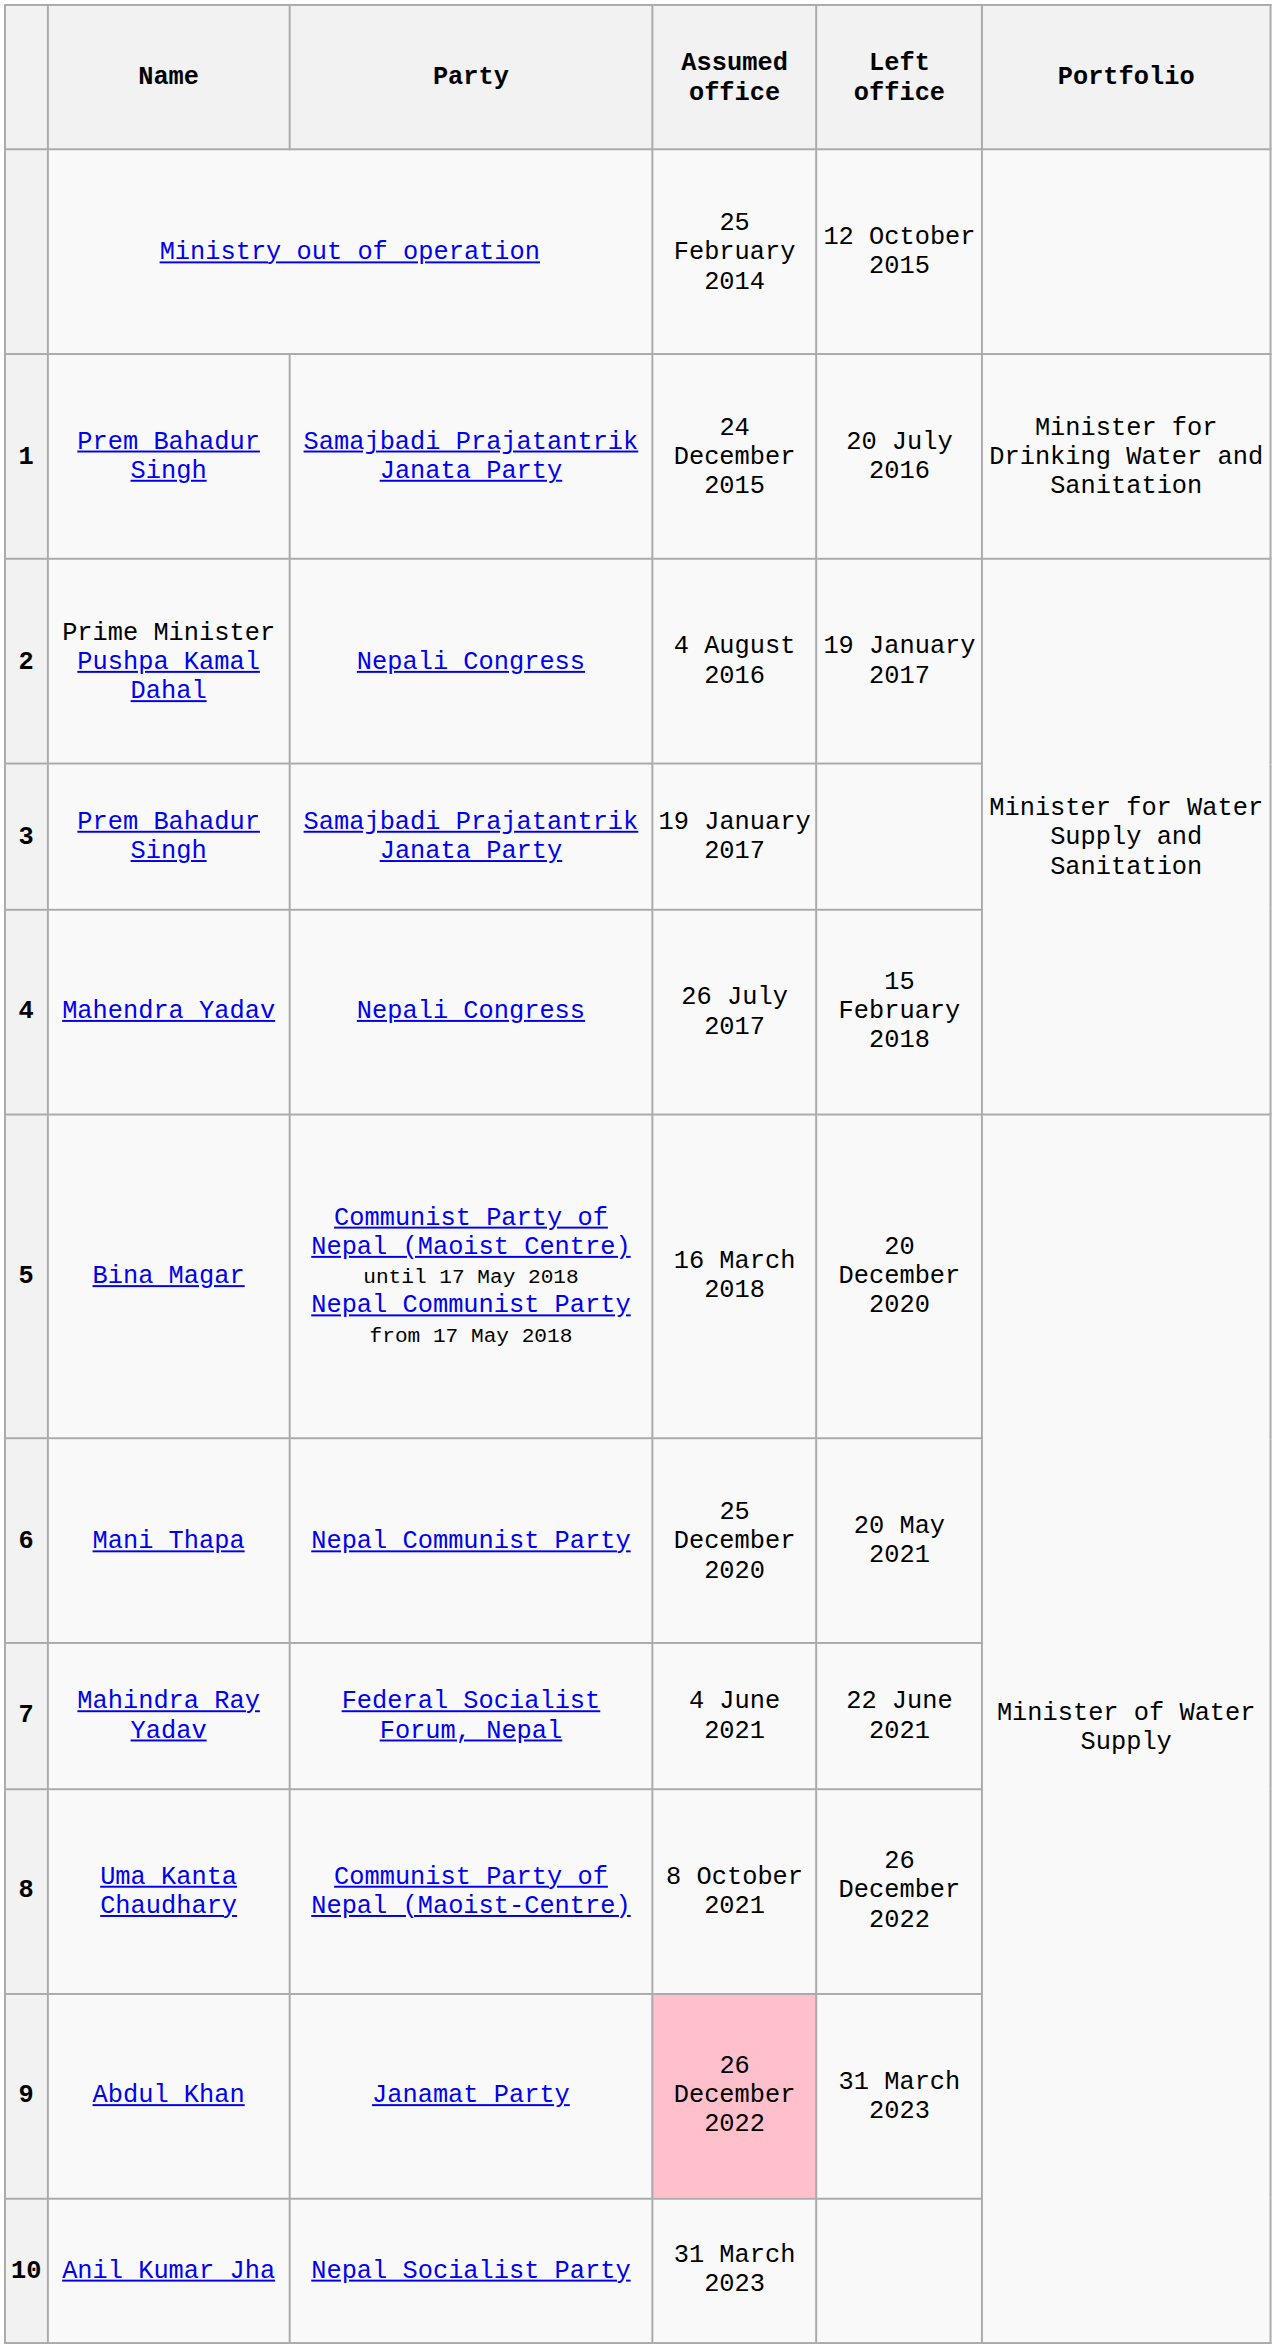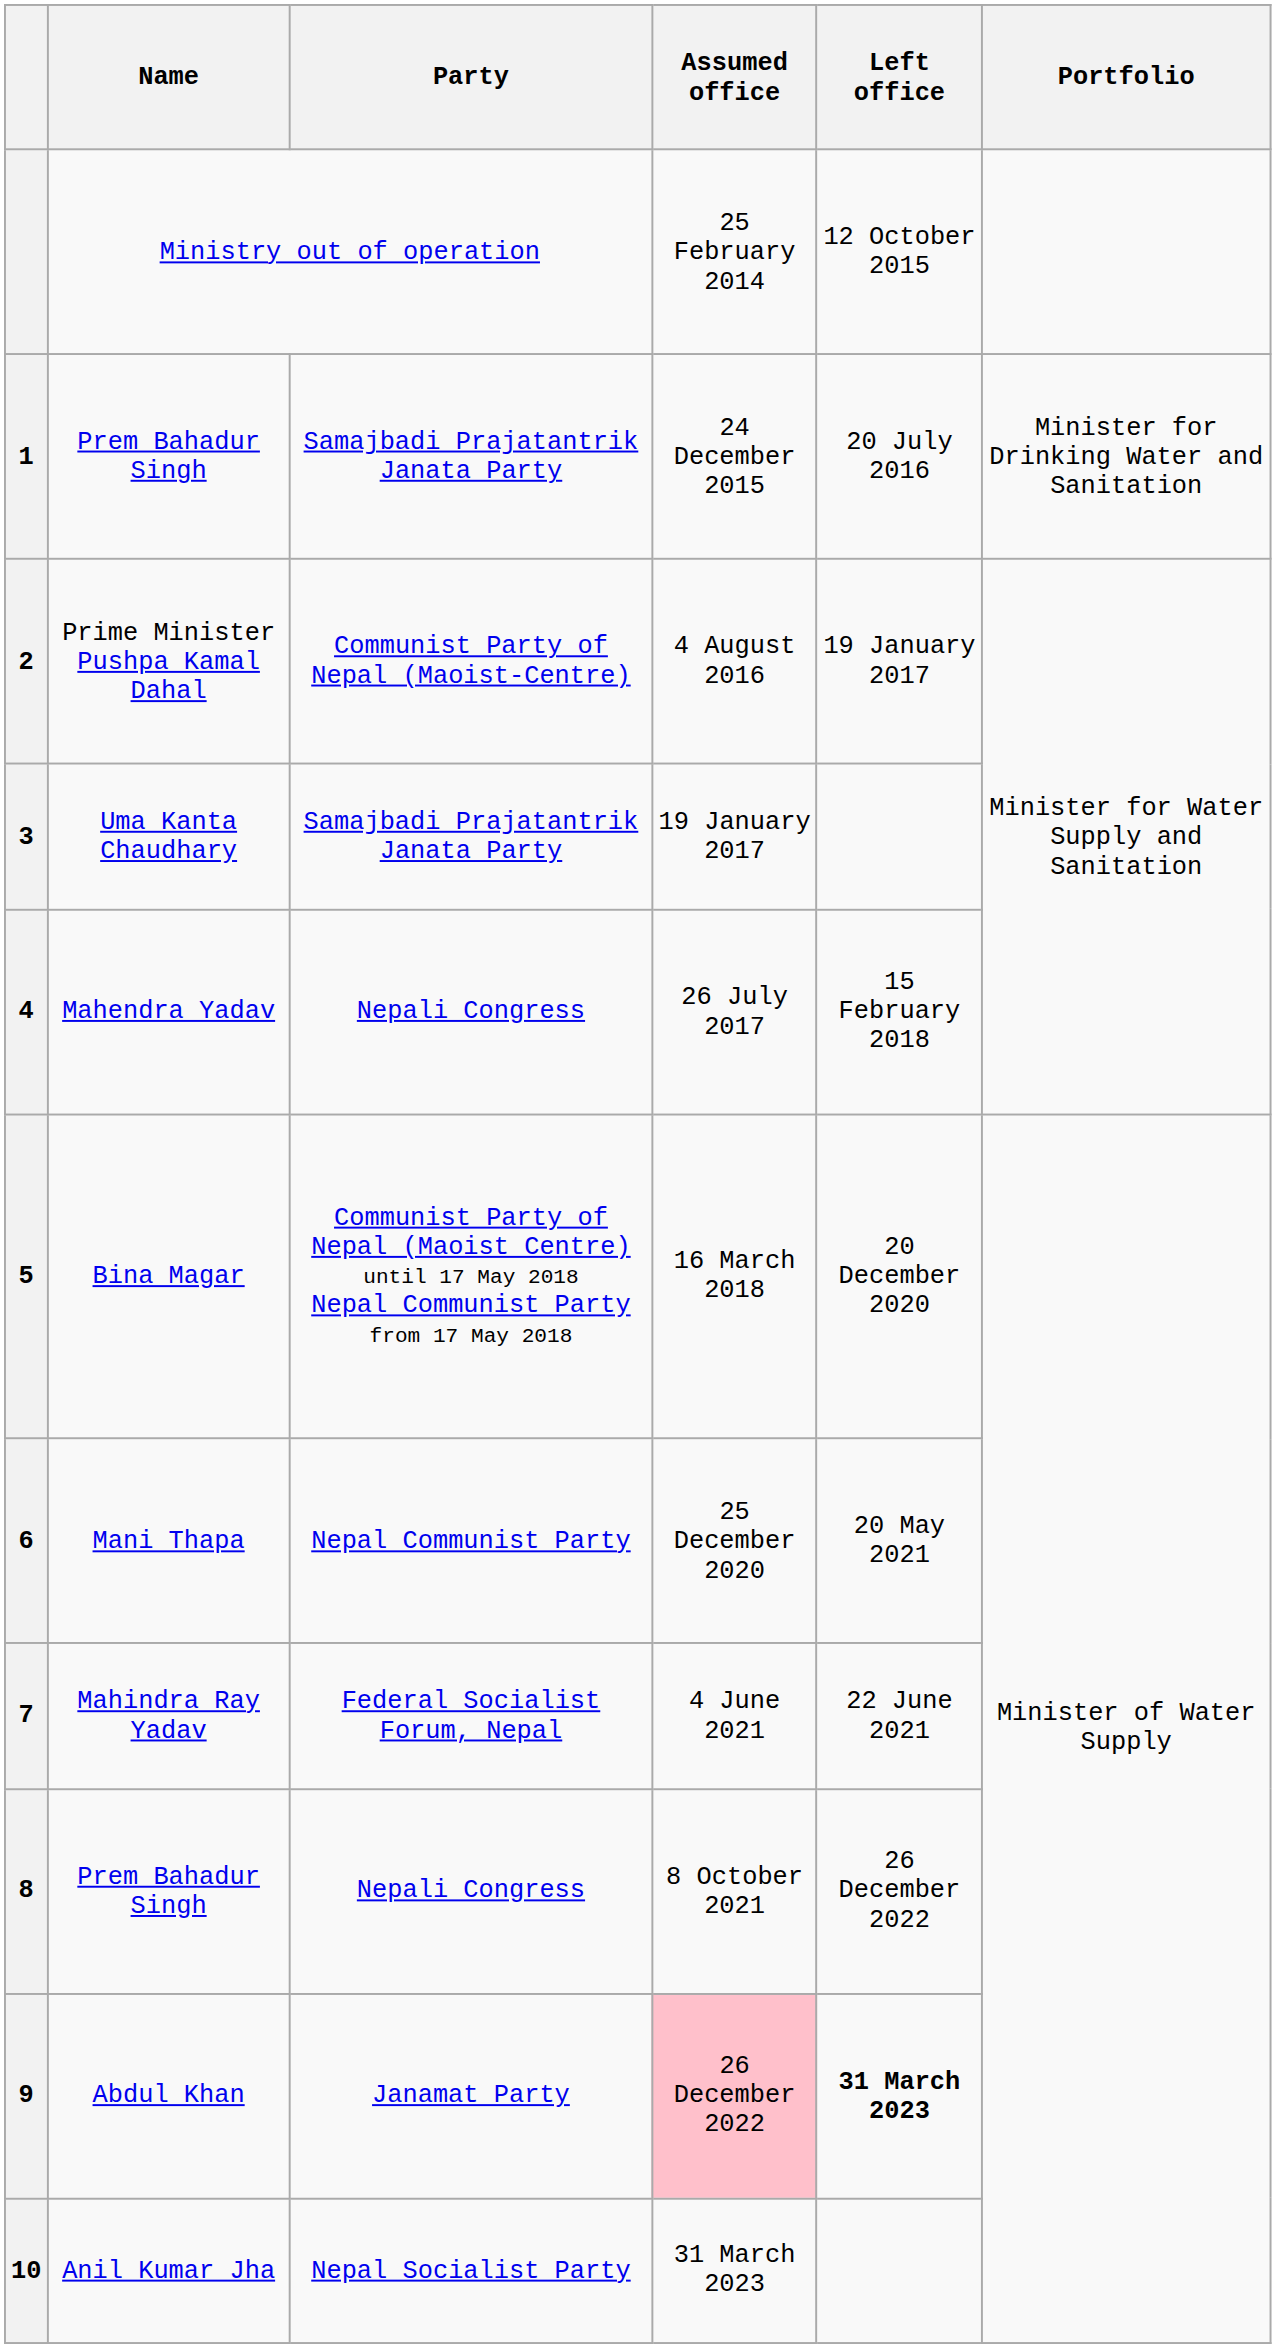2 | Party: Nepali Congress -> Communist Party of Nepal (Maoist-Centre)
3 | Name: Prem Bahadur Singh -> Uma Kanta Chaudhary
8 | Name: Uma Kanta Chaudhary -> Prem Bahadur Singh
8 | Party: Communist Party of Nepal (Maoist-Centre) -> Nepali Congress
9 | Left office: normal -> bold
